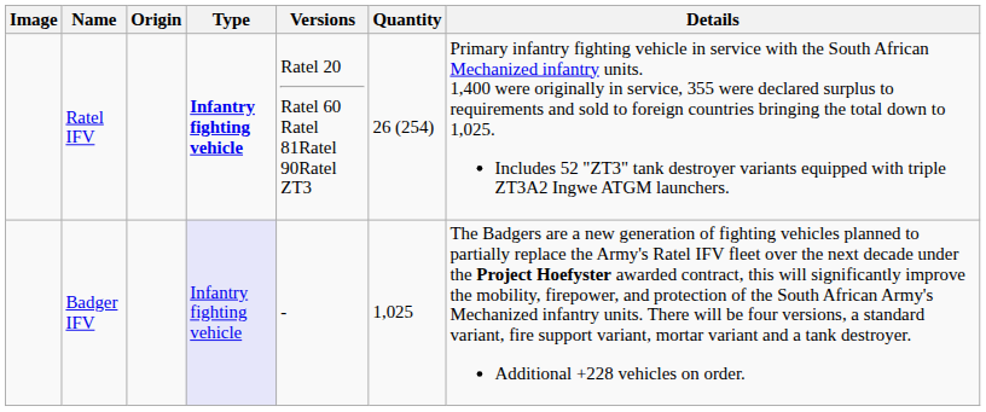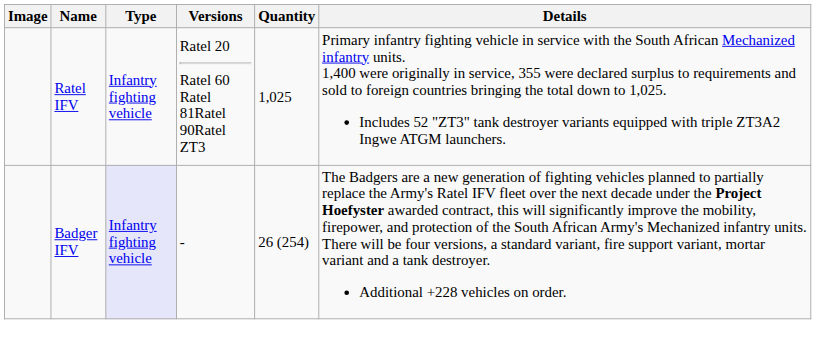- column: Origin
Ratel IFV | Type: bold -> normal
Ratel IFV | Quantity: 26 (254) -> 1,025
Badger IFV | Quantity: 1,025 -> 26 (254)
